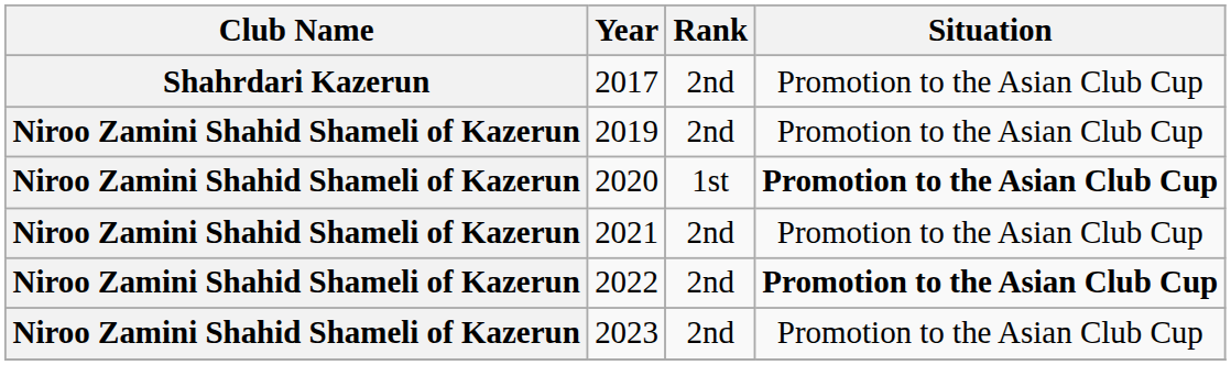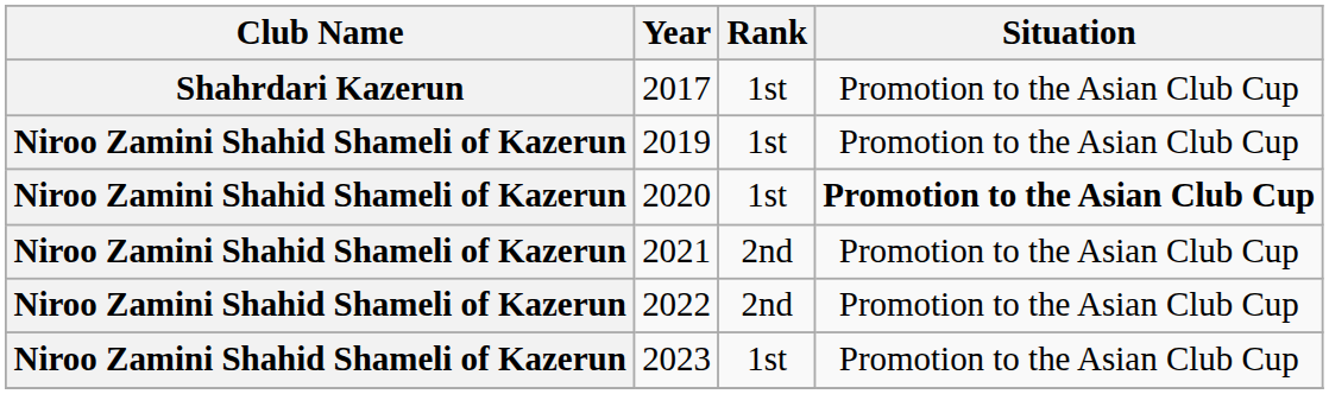2017 | Rank: 2nd -> 1st
2019 | Rank: 2nd -> 1st
2022 | Situation: bold -> normal
2023 | Rank: 2nd -> 1st
